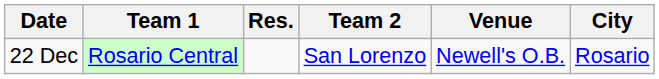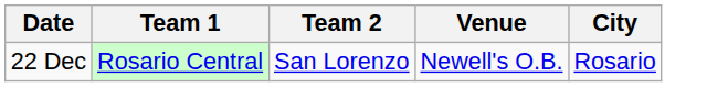- column: Res.
